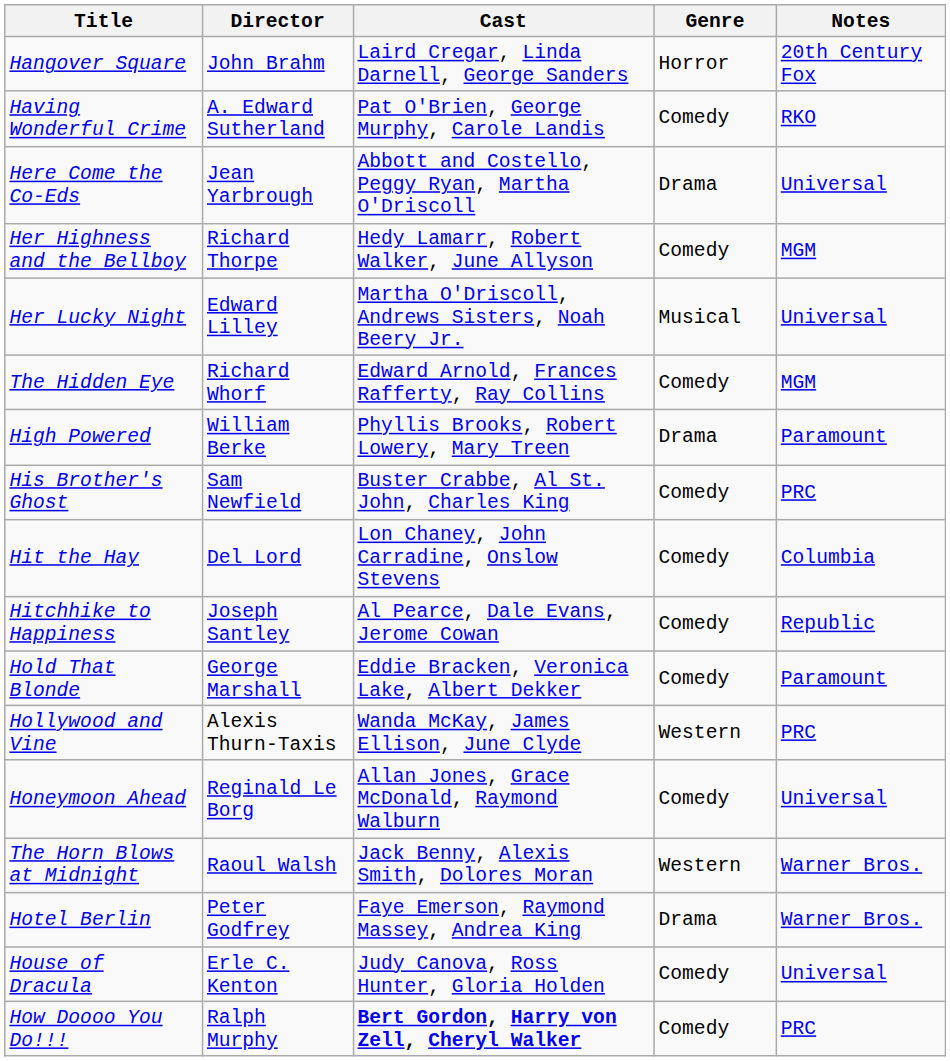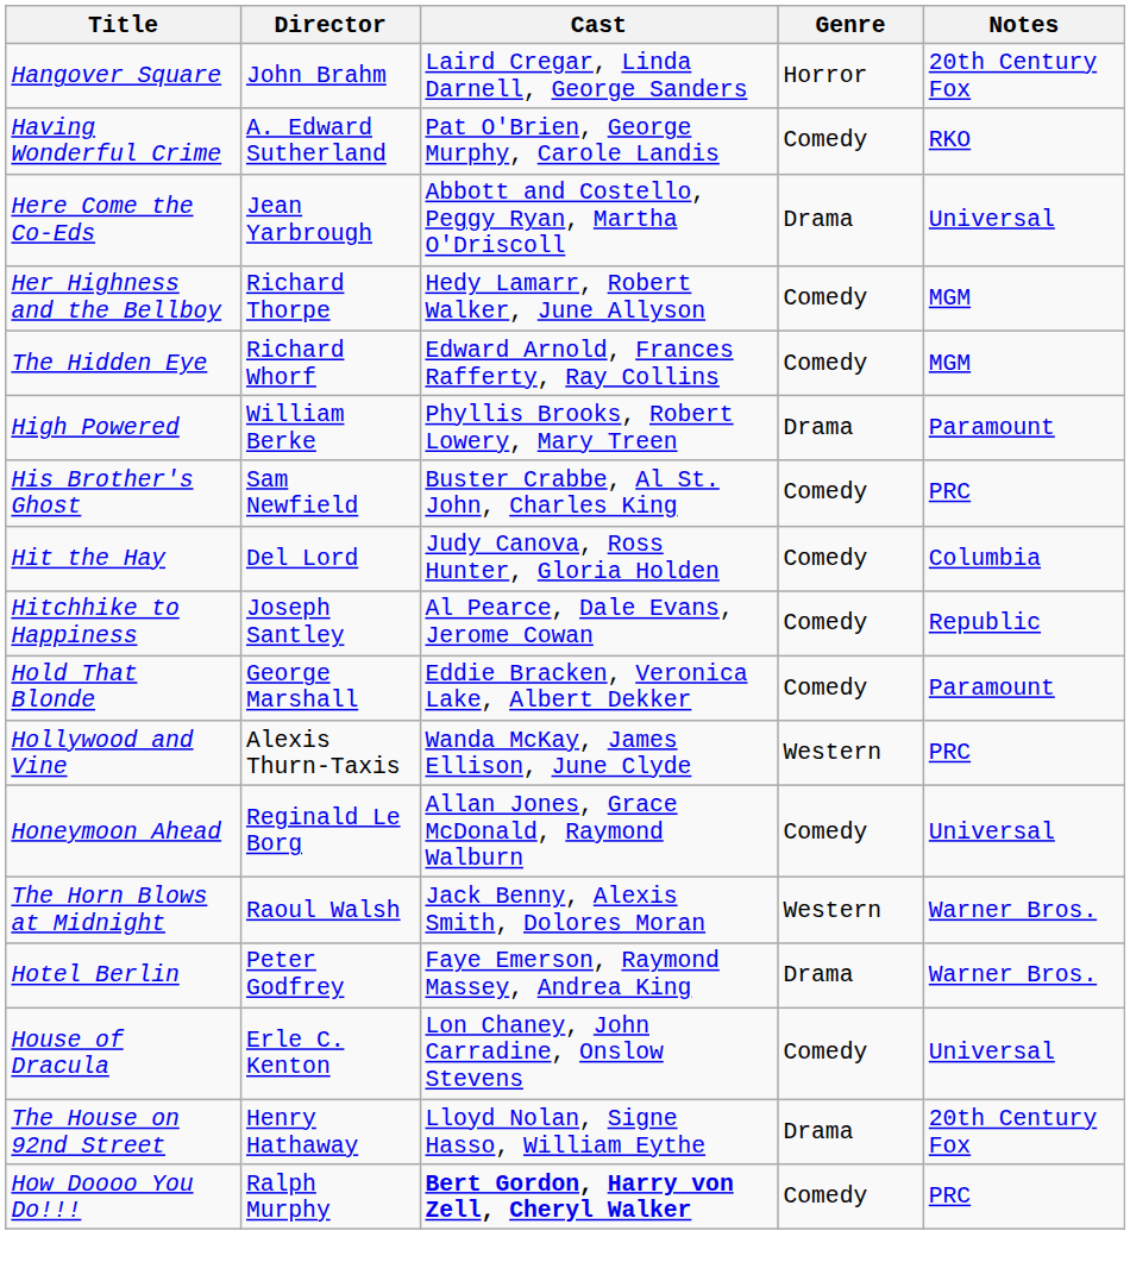- row: Her Lucky Night | Edward Lilley | Martha O'Driscoll, Andrews Sisters, Noah Beery Jr. | Musical | Universal
Hit the Hay | Cast: Lon Chaney, John Carradine, Onslow Stevens -> Judy Canova, Ross Hunter, Gloria Holden
House of Dracula | Cast: Judy Canova, Ross Hunter, Gloria Holden -> Lon Chaney, John Carradine, Onslow Stevens
+ row: The House on 92nd Street | Henry Hathaway | Lloyd Nolan, Signe Hasso, William Eythe | Drama | 20th Century Fox
